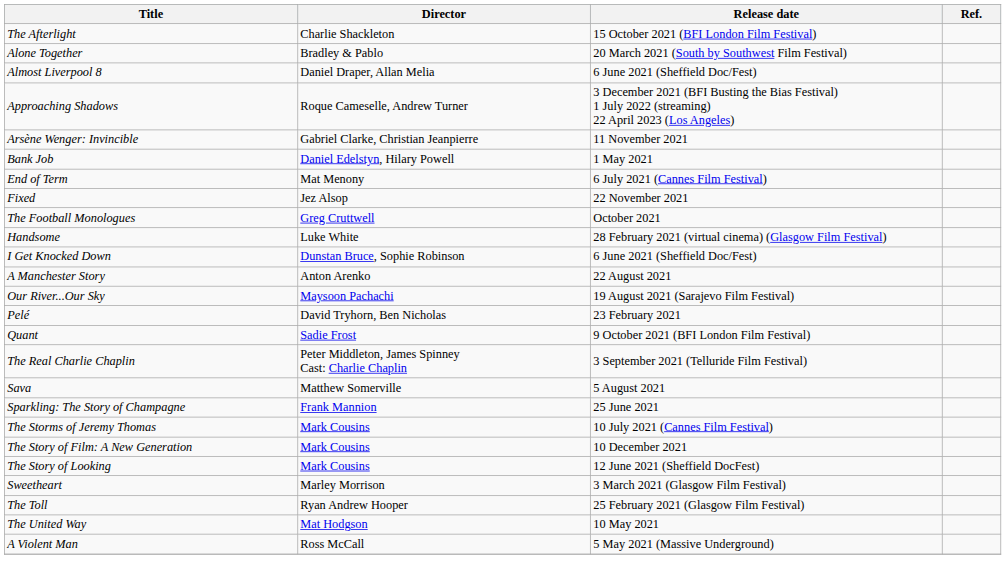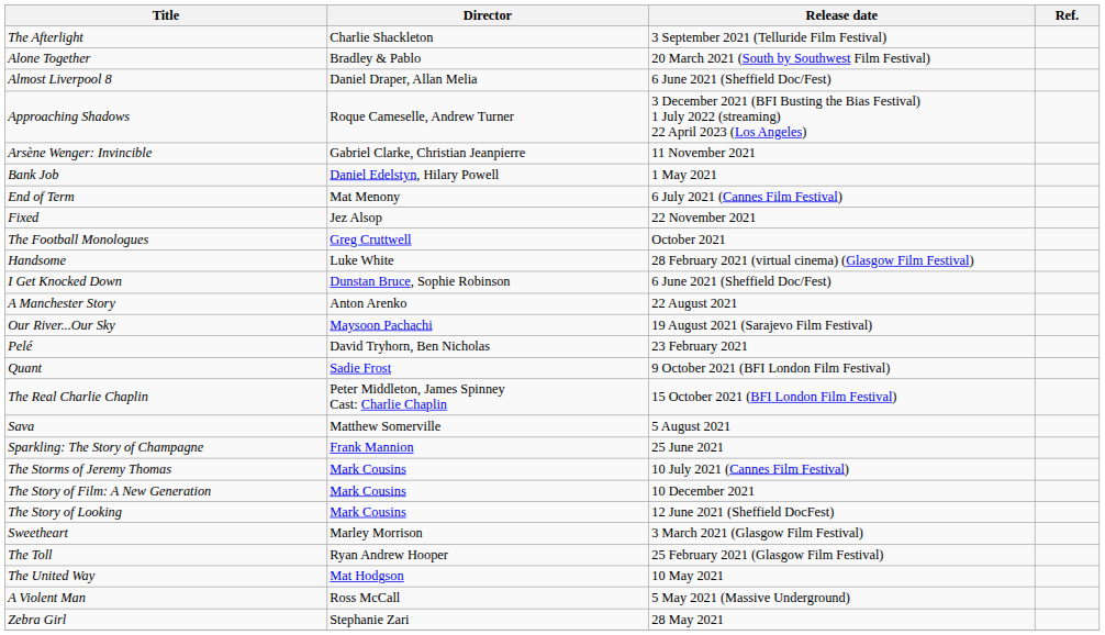The Afterlight | Release date: 15 October 2021 (BFI London Film Festival) -> 3 September 2021 (Telluride Film Festival)
The Real Charlie Chaplin | Release date: 3 September 2021 (Telluride Film Festival) -> 15 October 2021 (BFI London Film Festival)
+ row: Zebra Girl | Stephanie Zari | 28 May 2021
